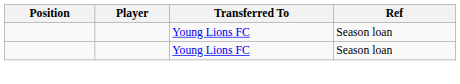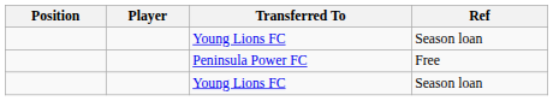+ row: Peninsula Power FC | Free
